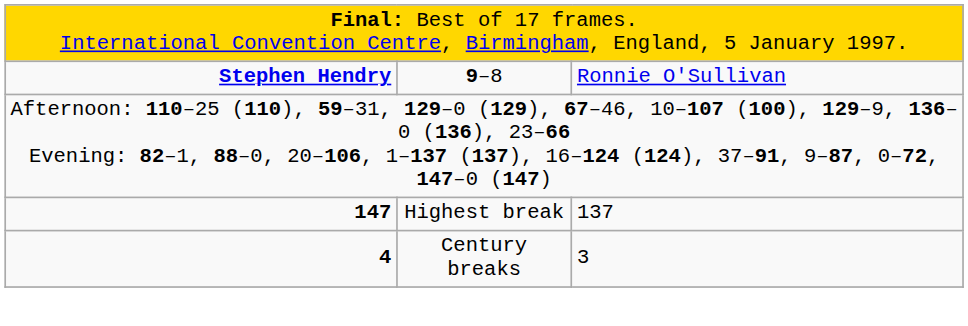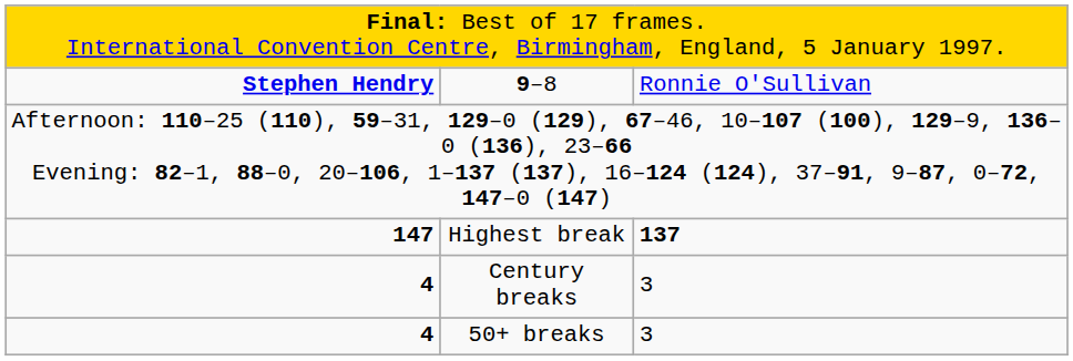Highest break | column 3: normal -> bold
+ row: 4 | 50+ breaks | 3
